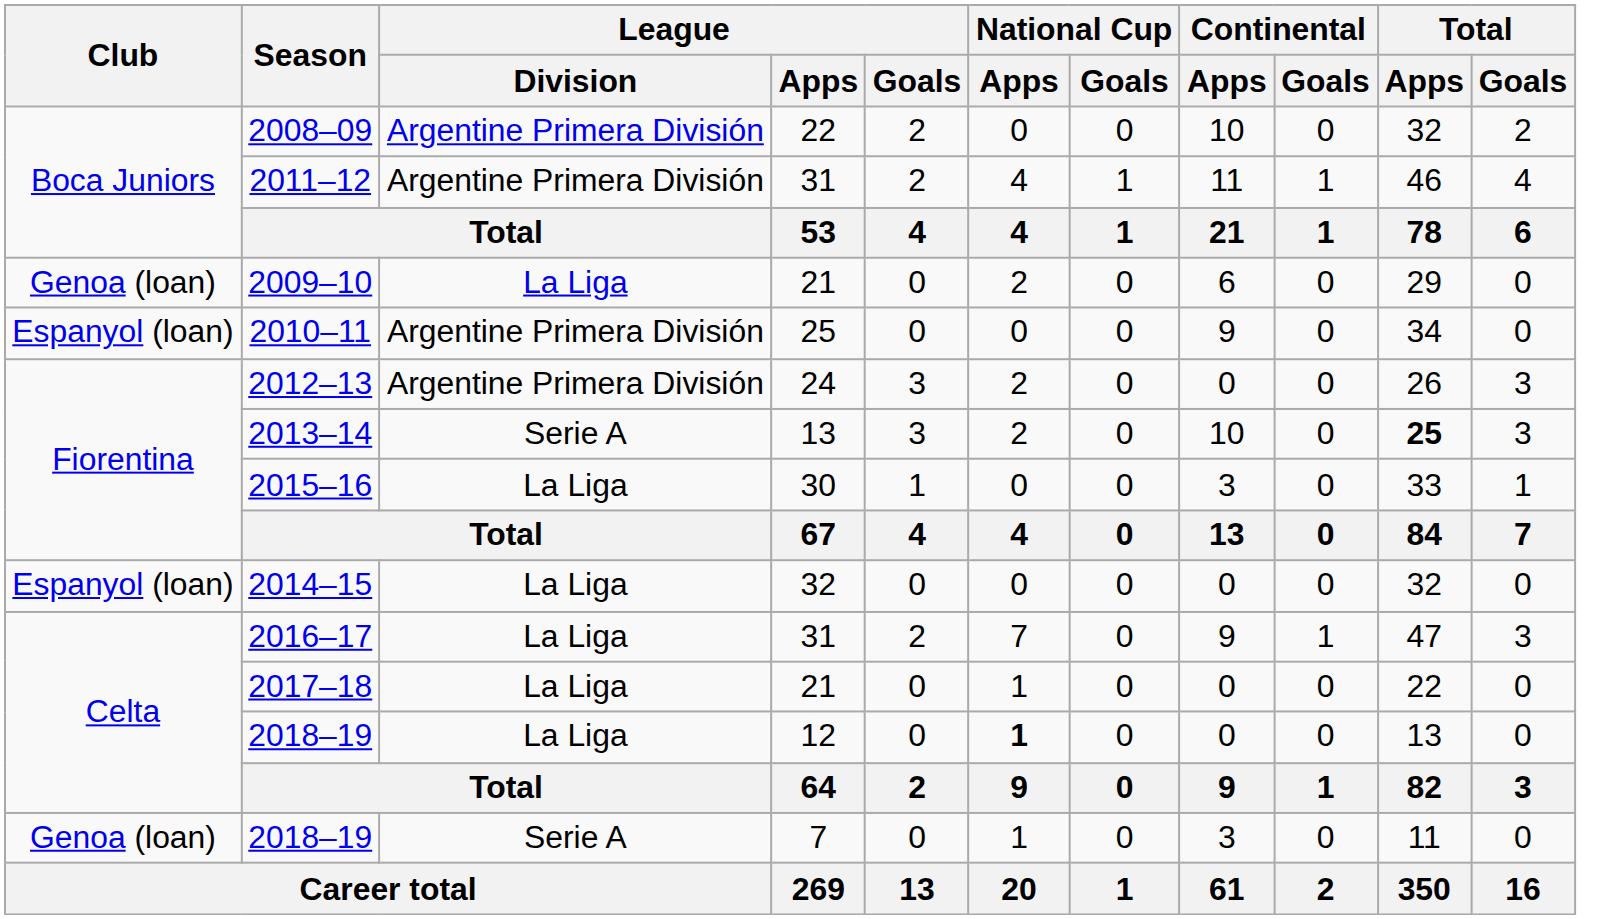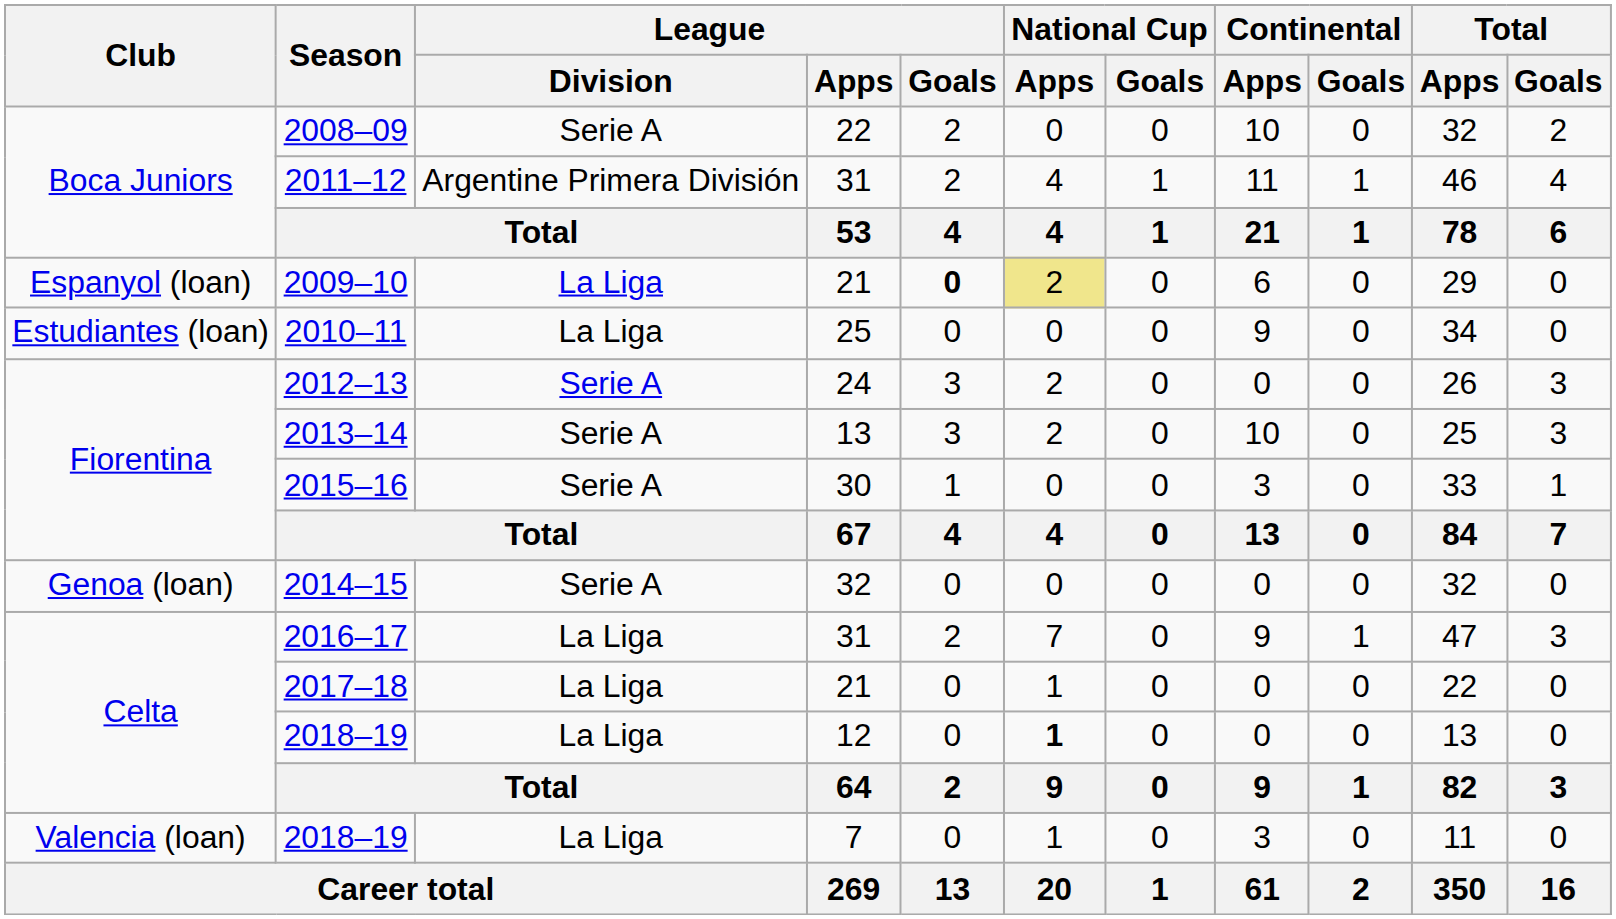2008–09 | League / Division: Argentine Primera División -> Serie A
2009–10 | Club: Genoa (loan) -> Espanyol (loan)
2009–10 | League / Goals: normal -> bold
2009–10 | National Cup / Apps: no background -> khaki background
2010–11 | Club: Espanyol (loan) -> Estudiantes (loan)
2010–11 | League / Division: Argentine Primera División -> La Liga
2012–13 | League / Division: Argentine Primera División -> Serie A
2013–14 | Total / Apps: bold -> normal
2015–16 | League / Division: La Liga -> Serie A
2014–15 | Club: Espanyol (loan) -> Genoa (loan)
2014–15 | League / Division: La Liga -> Serie A
2018–19 / 7 | Club: Genoa (loan) -> Valencia (loan)
2018–19 / 7 | League / Division: Serie A -> La Liga
